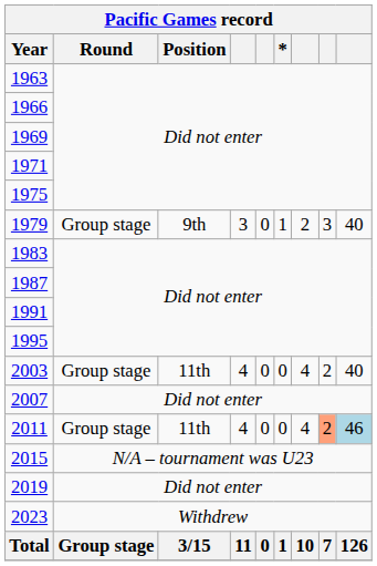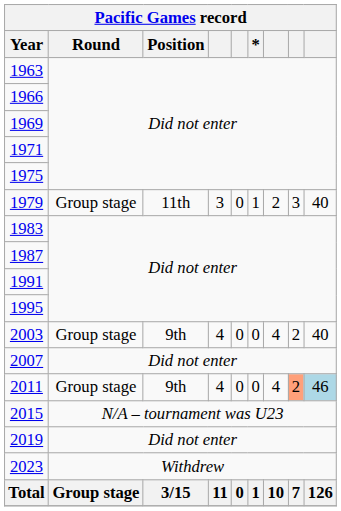1979 | Position: 9th -> 11th
2003 | Position: 11th -> 9th
2011 | Position: 11th -> 9th
